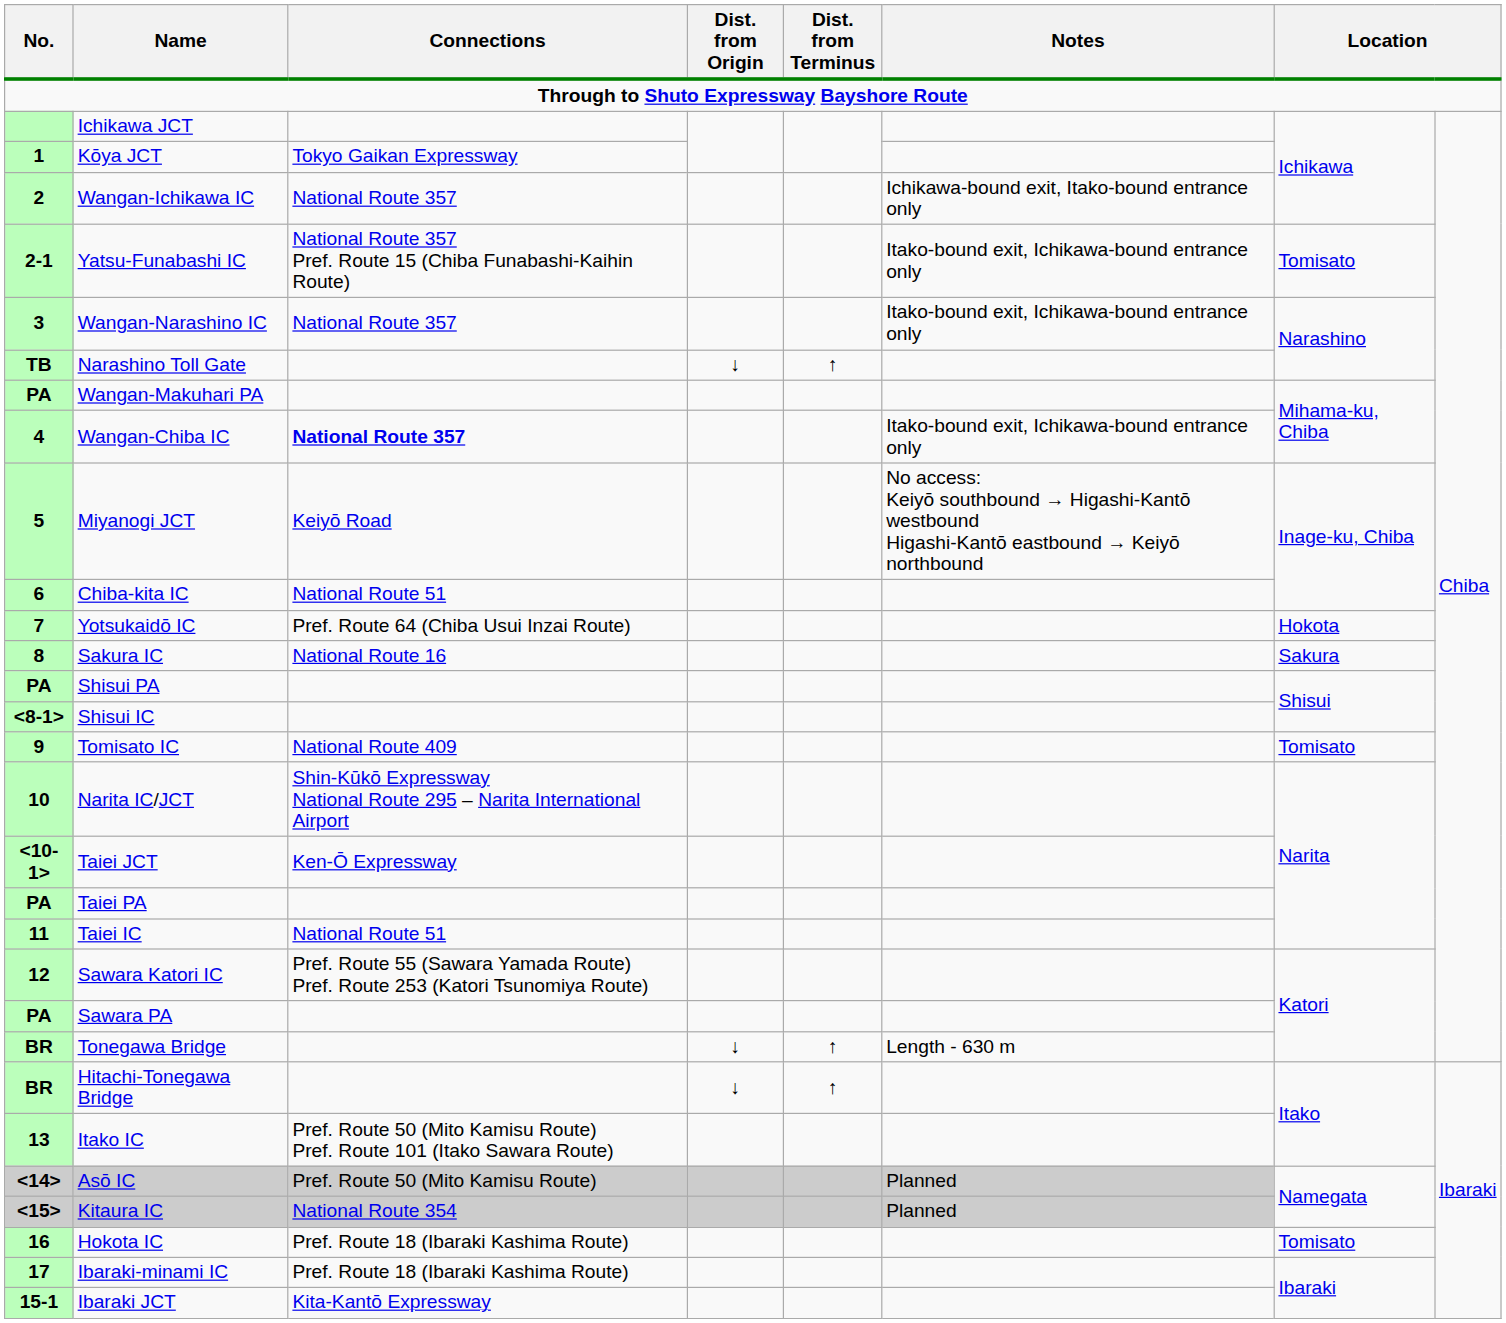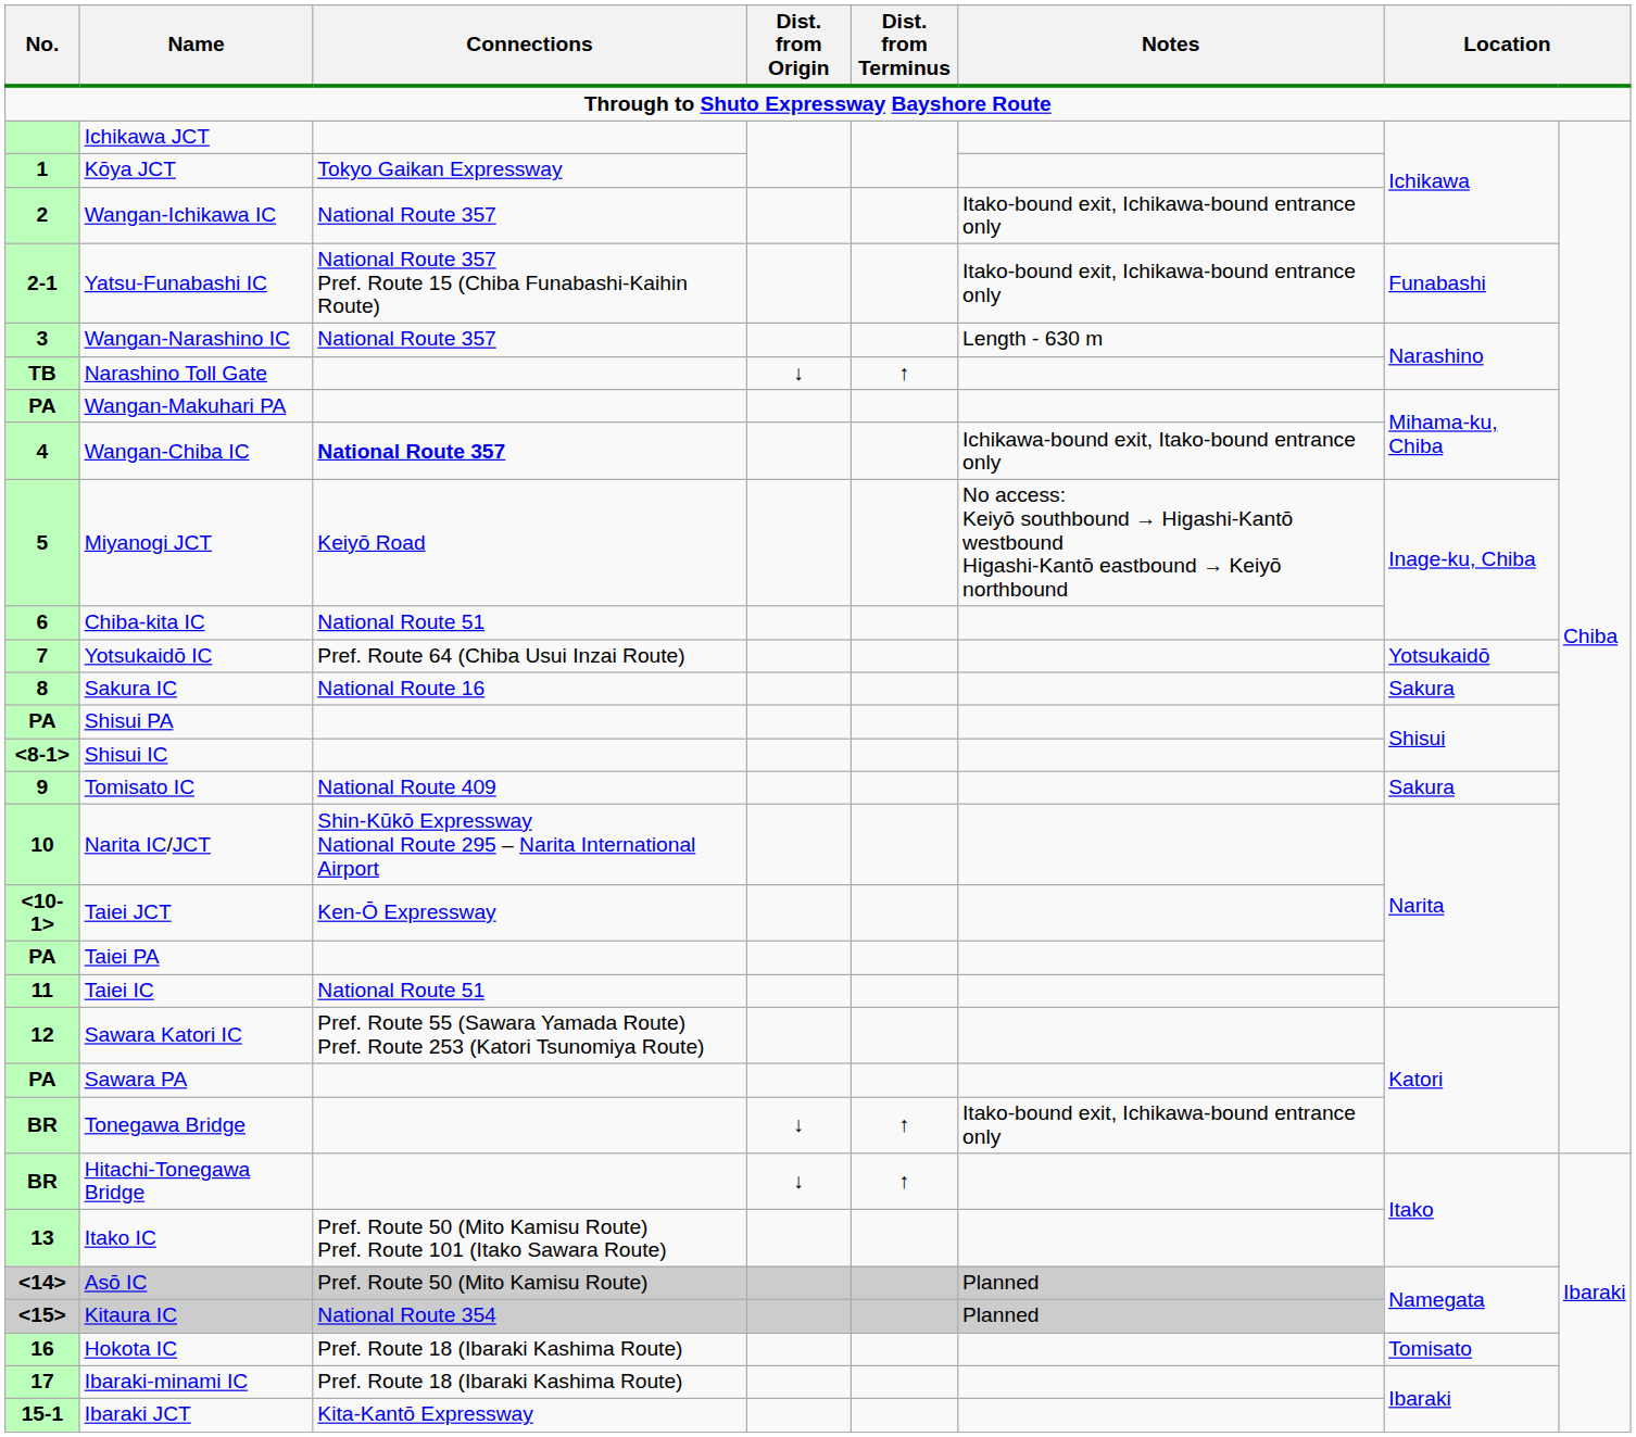Wangan-Ichikawa IC | Notes: Ichikawa-bound exit, Itako-bound entrance only -> Itako-bound exit, Ichikawa-bound entrance only
Yatsu-Funabashi IC | column 7: Tomisato -> Funabashi
Wangan-Narashino IC | Notes: Itako-bound exit, Ichikawa-bound entrance only -> Length - 630 m
Wangan-Chiba IC | Notes: Itako-bound exit, Ichikawa-bound entrance only -> Ichikawa-bound exit, Itako-bound entrance only
Yotsukaidō IC | column 7: Hokota -> Yotsukaidō
Tomisato IC | column 7: Tomisato -> Sakura
Tonegawa Bridge | Notes: Length - 630 m -> Itako-bound exit, Ichikawa-bound entrance only
